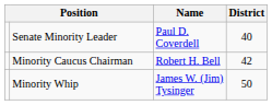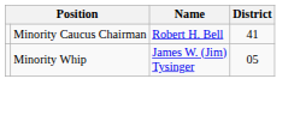- row: Senate Minority Leader | Paul D. Coverdell | 40
Minority Caucus Chairman | District: 42 -> 41
Minority Whip | District: 50 -> 05
